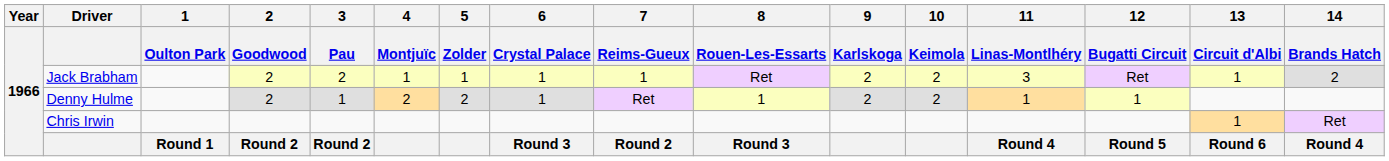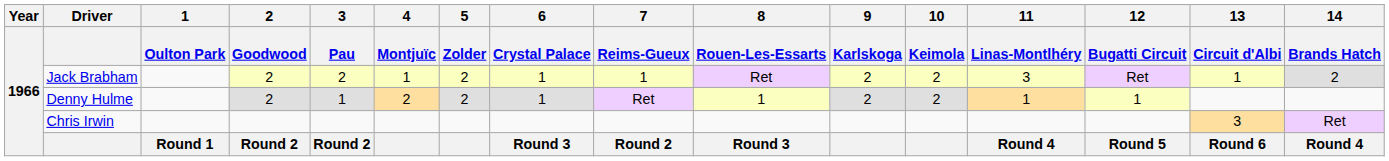Jack Brabham | 5 / Zolder: 1 -> 2
Chris Irwin | 13 / Circuit d'Albi: 1 -> 3
